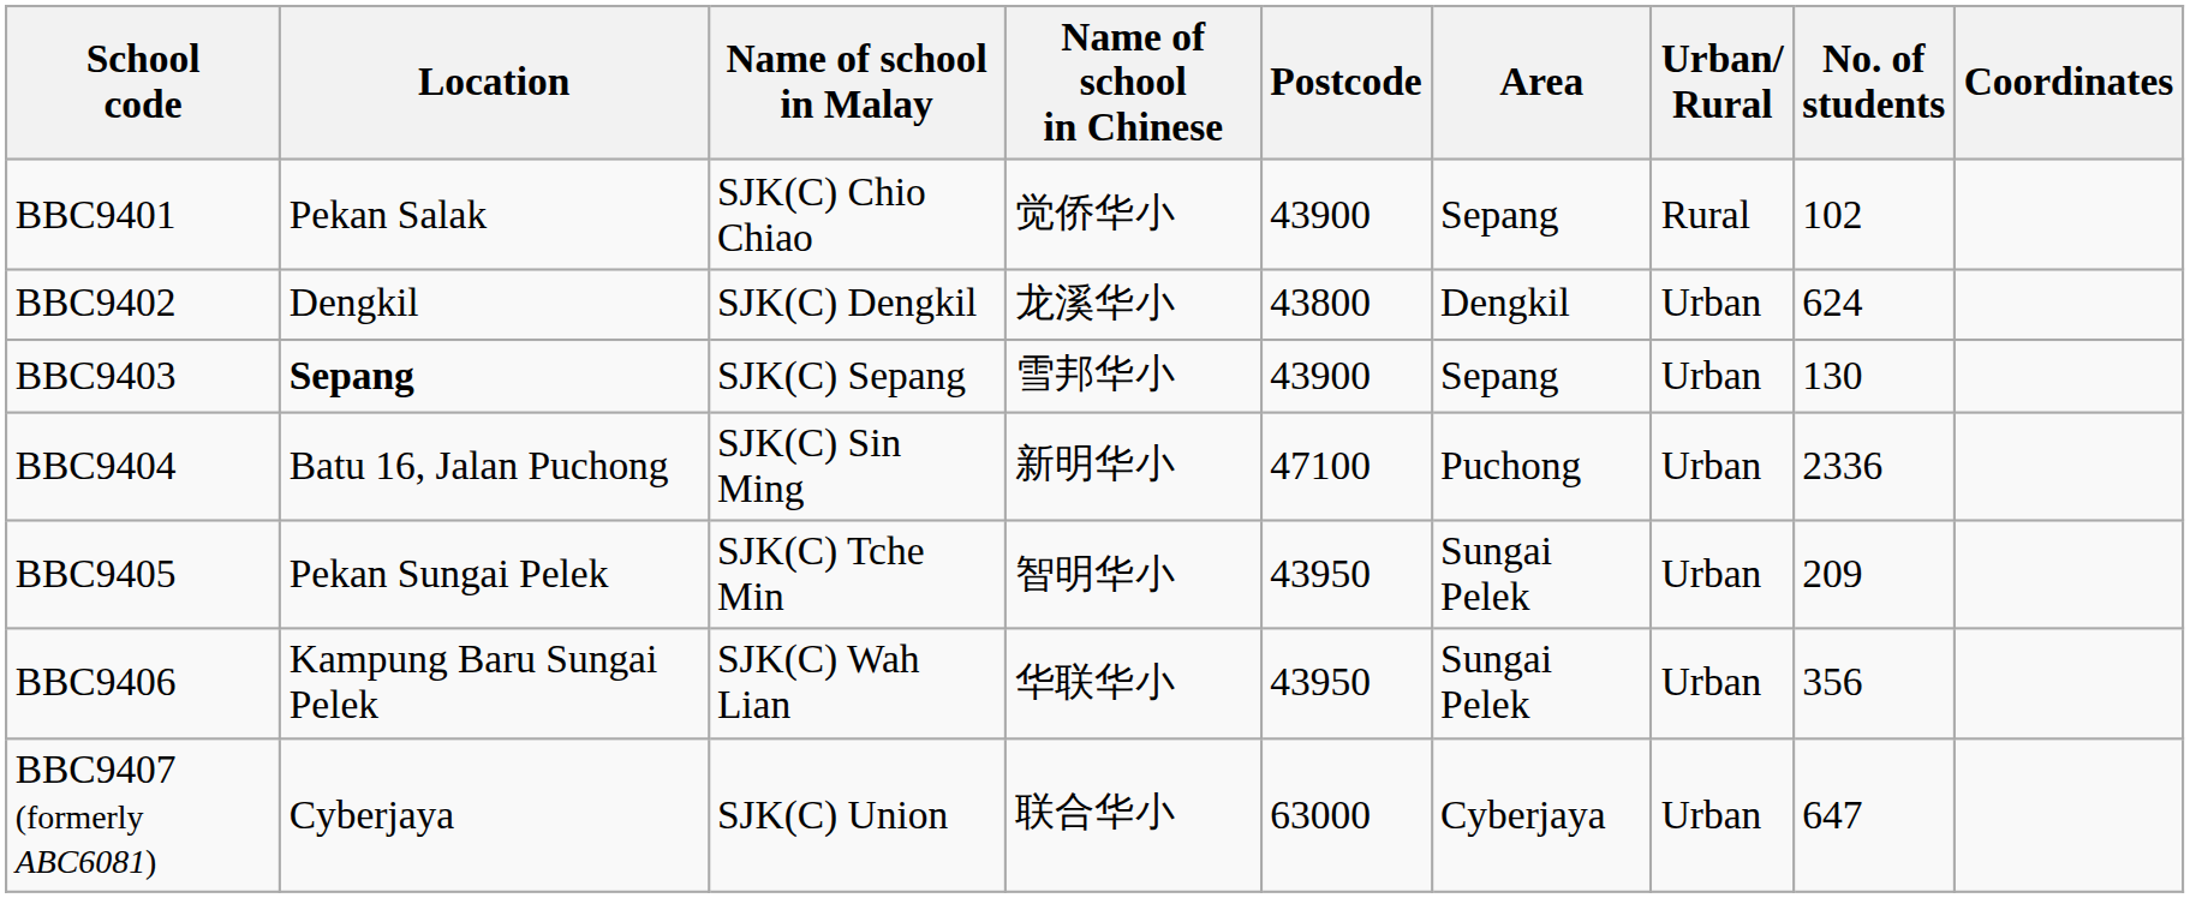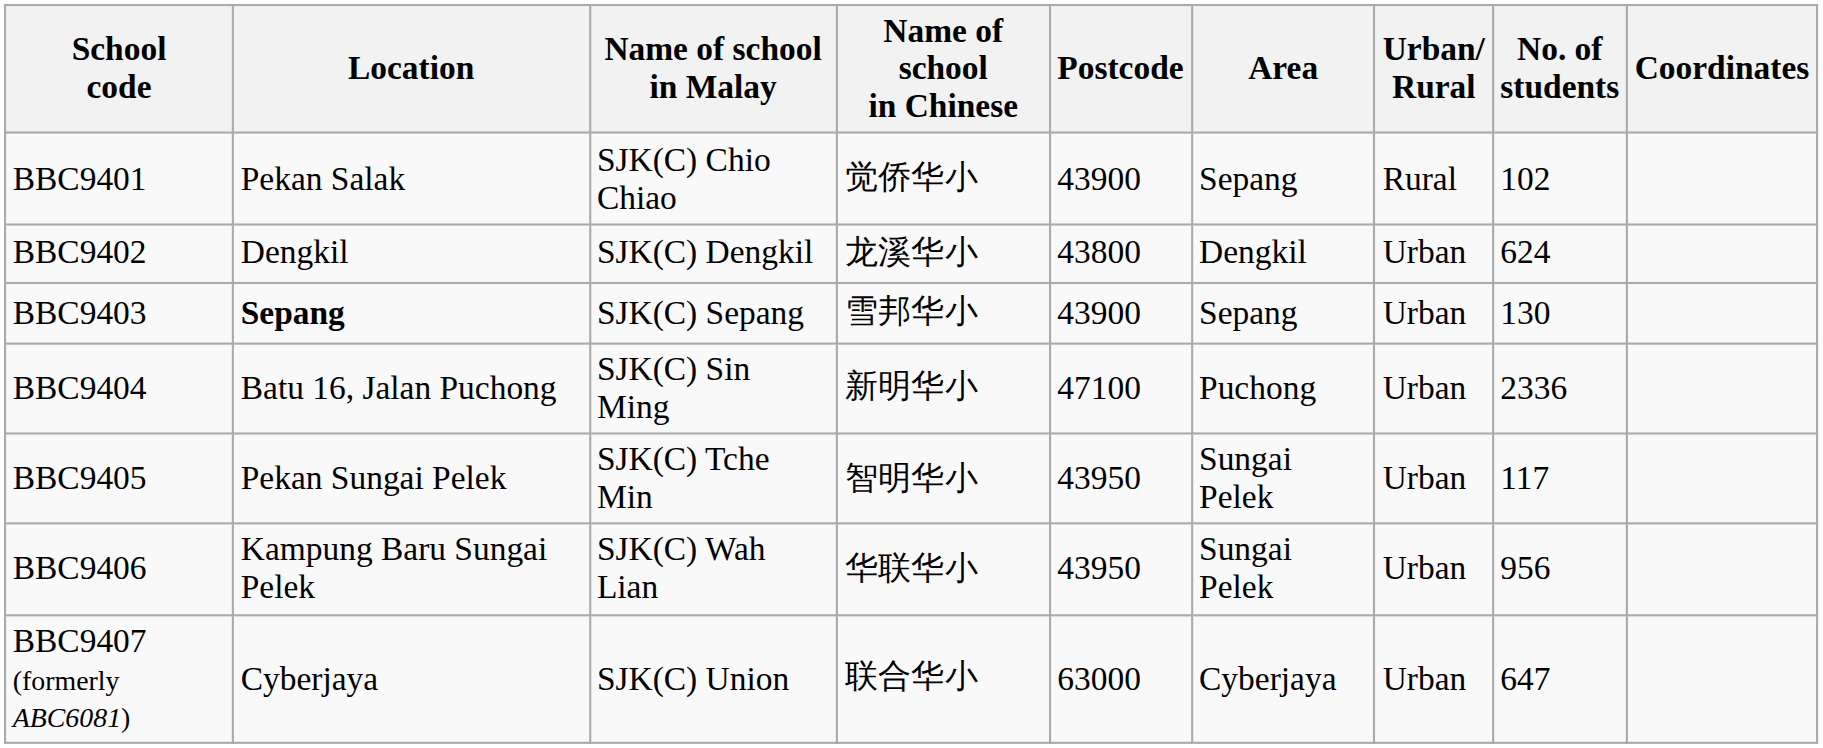BBC9405 | No. of students: 209 -> 117
BBC9406 | No. of students: 356 -> 956
